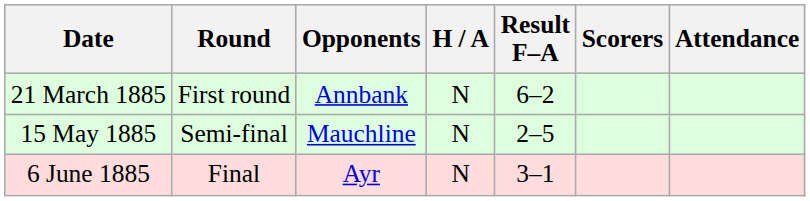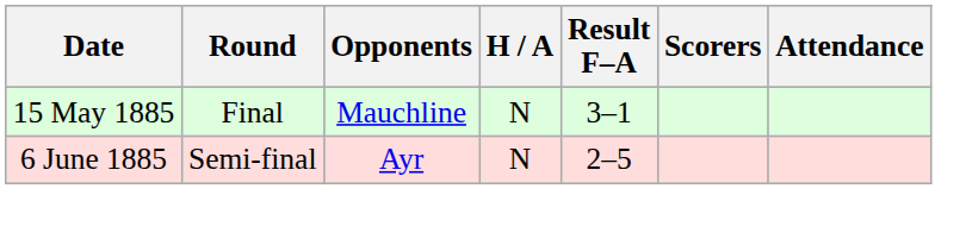- row: 21 March 1885 | First round | Annbank | N | 6–2
15 May 1885 | Round: Semi-final -> Final
15 May 1885 | Result F–A: 2–5 -> 3–1
6 June 1885 | Round: Final -> Semi-final
6 June 1885 | Result F–A: 3–1 -> 2–5
